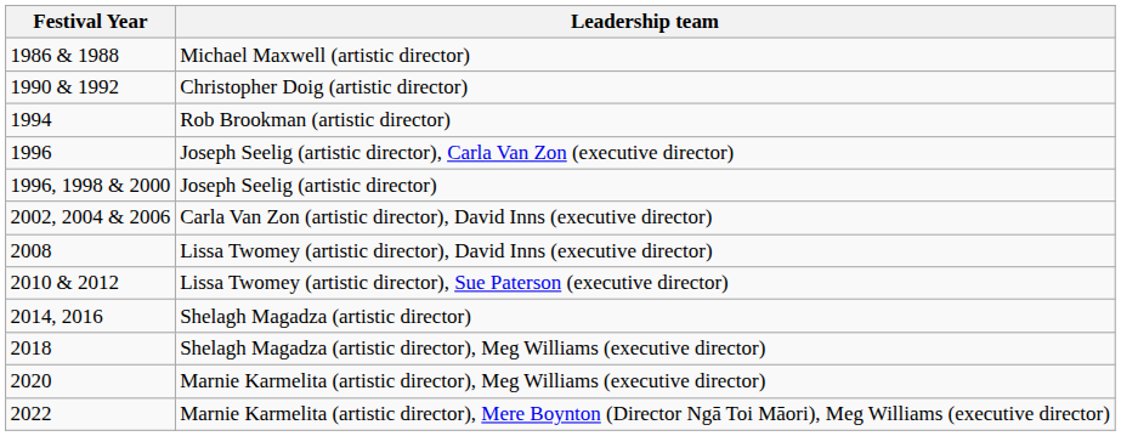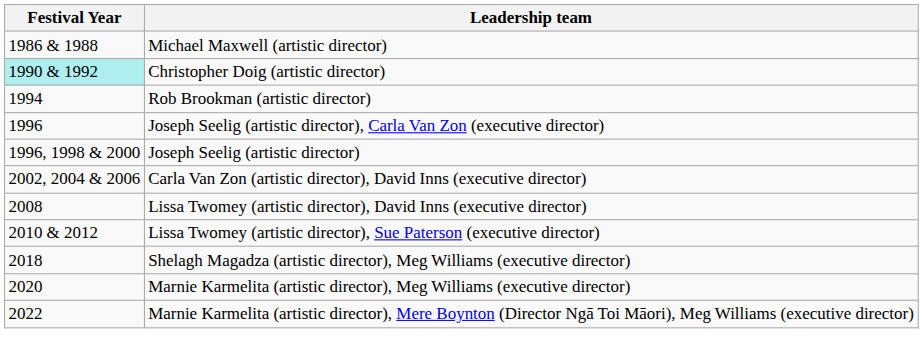Christopher Doig (artistic director) | Festival Year: no background -> paleturquoise background
- row: 2014, 2016 | Shelagh Magadza (artistic director)
